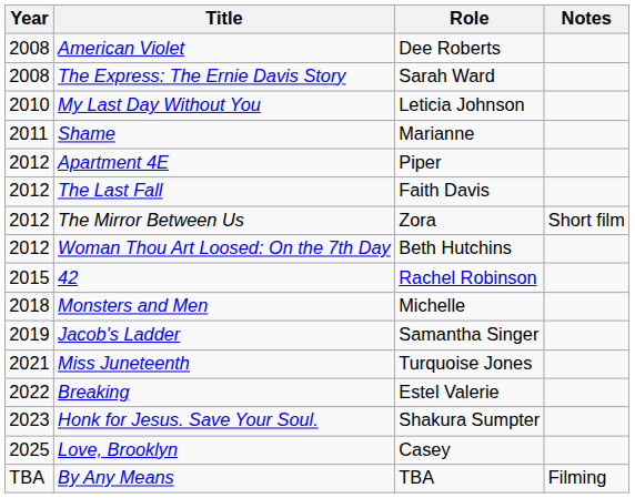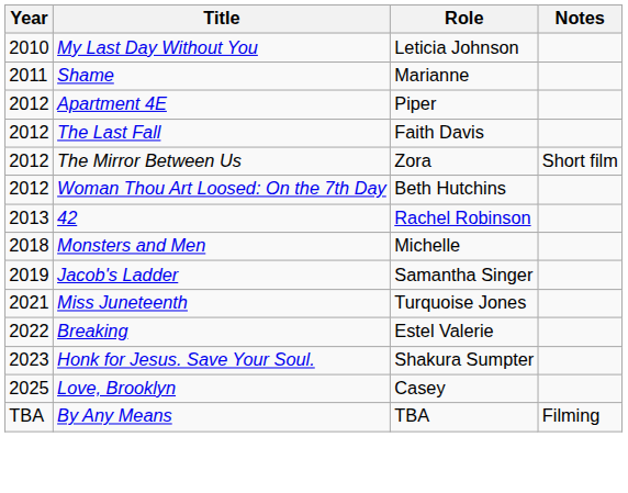- row: 2008 | American Violet | Dee Roberts
- row: 2008 | The Express: The Ernie Davis Story | Sarah Ward
42 | Year: 2015 -> 2013
